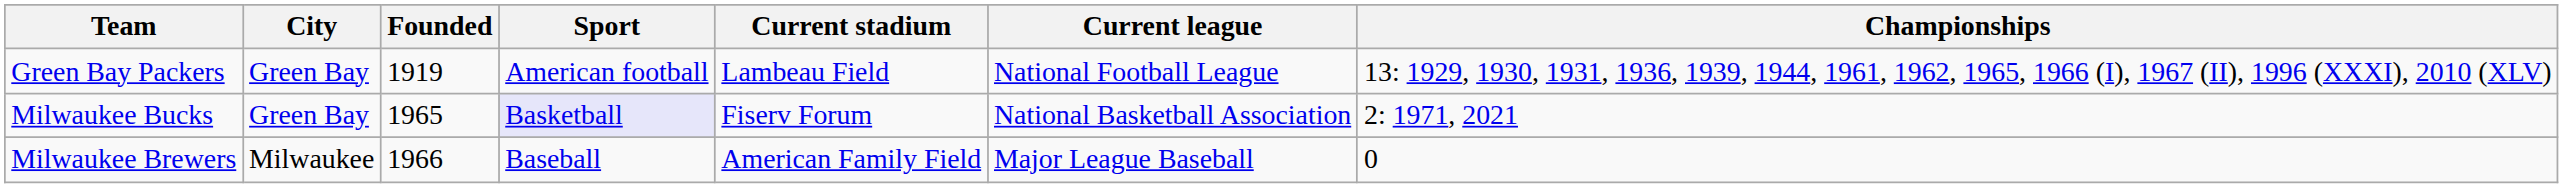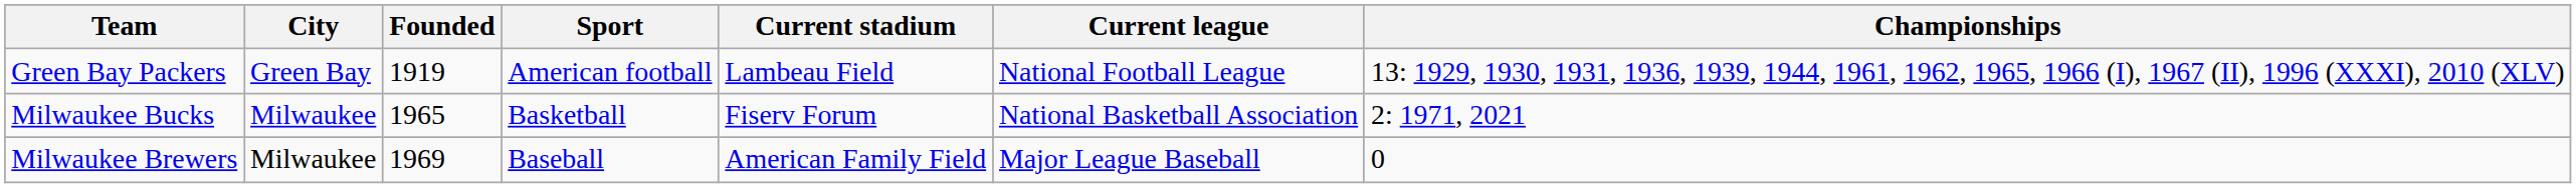Milwaukee Bucks | City: Green Bay -> Milwaukee
Milwaukee Bucks | Sport: lavender background -> no background
Milwaukee Brewers | Founded: 1966 -> 1969
